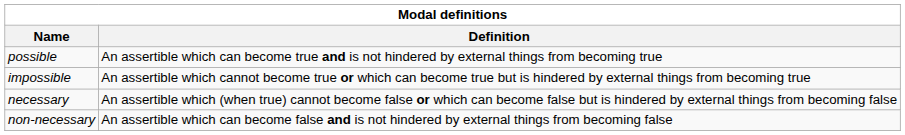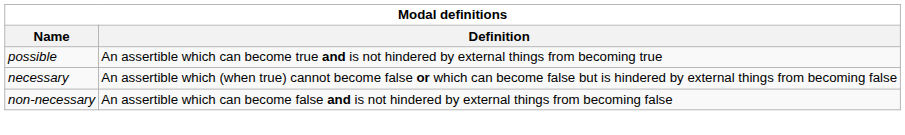- row: impossible | An assertible which cannot become true or which can become true but is hindered by external things from becoming true
